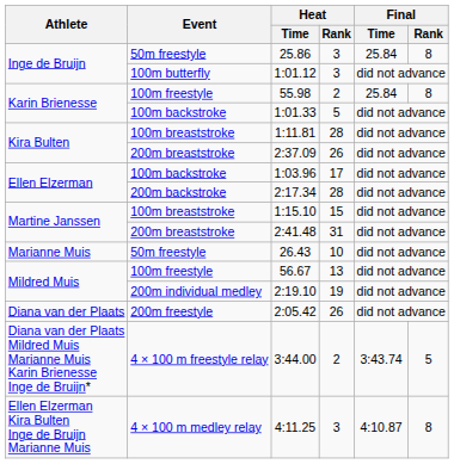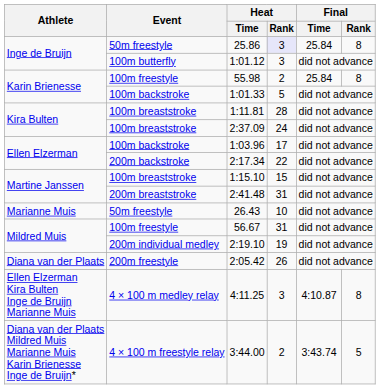25.86 | Heat / Rank: no background -> lavender background
2:37.09 | Event: 200m breaststroke -> 100m breaststroke
2:37.09 | Heat / Rank: 26 -> 24
2:17.34 | Heat / Rank: 28 -> 22
56.67 | Heat / Rank: 13 -> 31
rows swapped: 3:44.00 <-> 4:11.25
